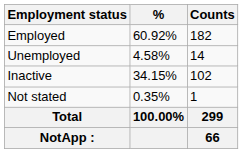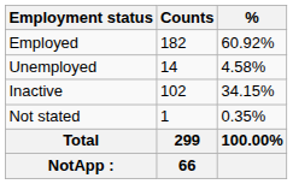columns swapped: Counts <-> %
